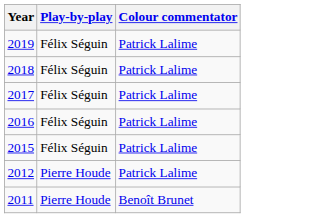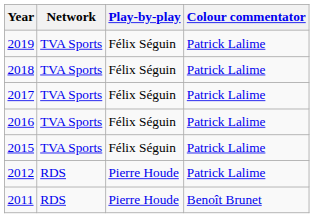+ column: Network | TVA Sports | TVA Sports | TVA Sports | TVA Sports | TVA Sports | RDS | RDS
